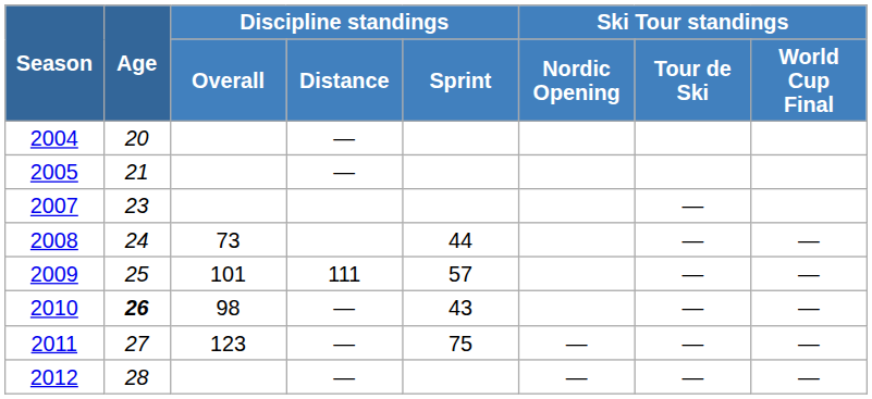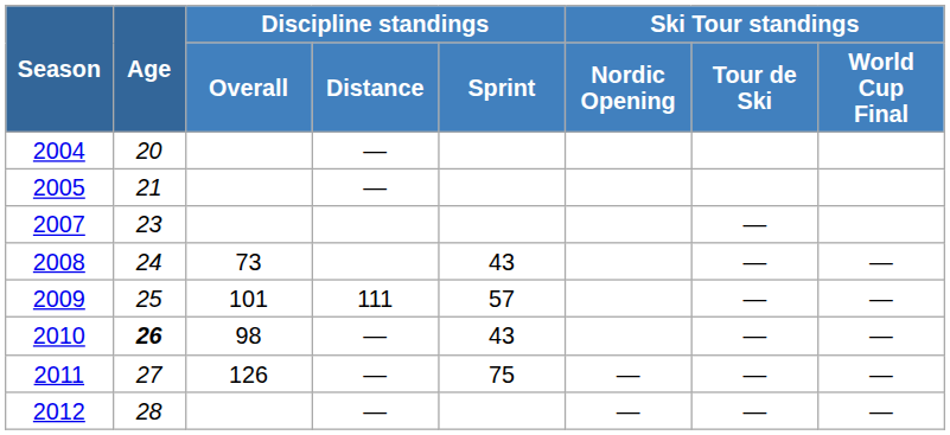2008 | Discipline standings / Sprint: 44 -> 43
2011 | Discipline standings / Overall: 123 -> 126
